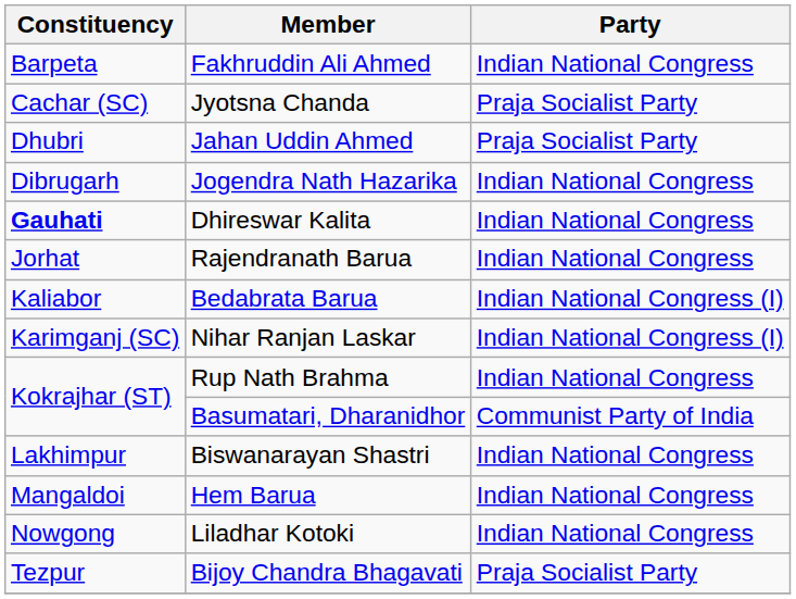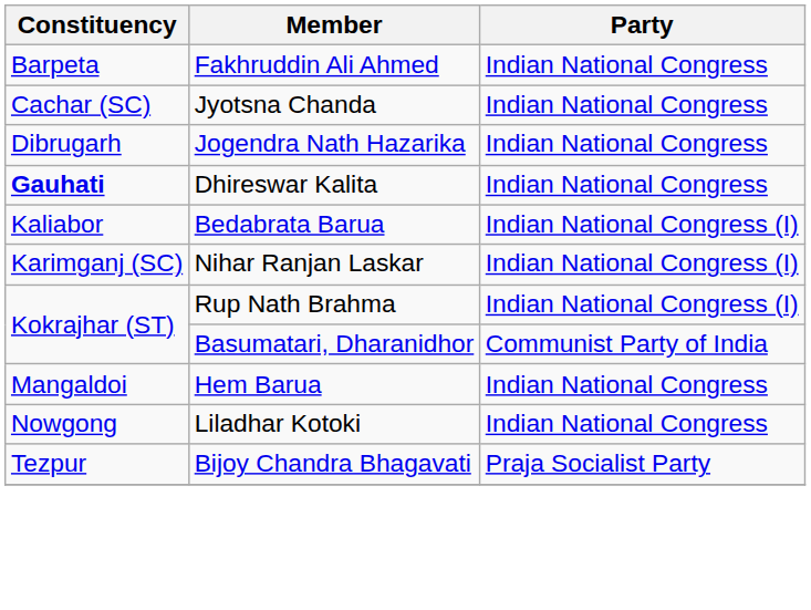Jyotsna Chanda | Party: Praja Socialist Party -> Indian National Congress
- row: Dhubri | Jahan Uddin Ahmed | Praja Socialist Party
- row: Jorhat | Rajendranath Barua | Indian National Congress
Rup Nath Brahma | Party: Indian National Congress -> Indian National Congress (I)
- row: Lakhimpur | Biswanarayan Shastri | Indian National Congress
